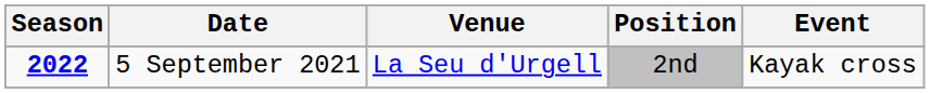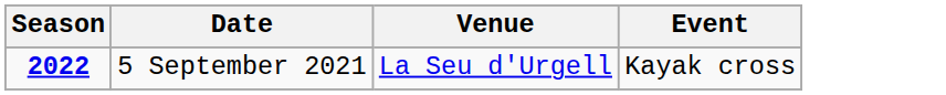- column: Position | 2nd
